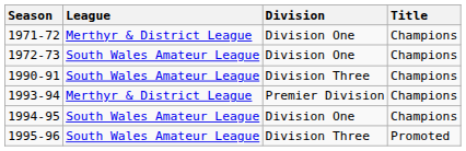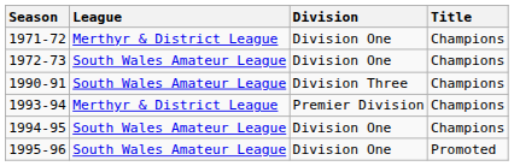1995-96 | Division: Division Three -> Division One
